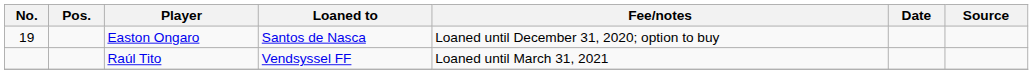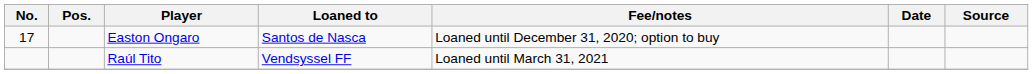Easton Ongaro | No.: 19 -> 17
